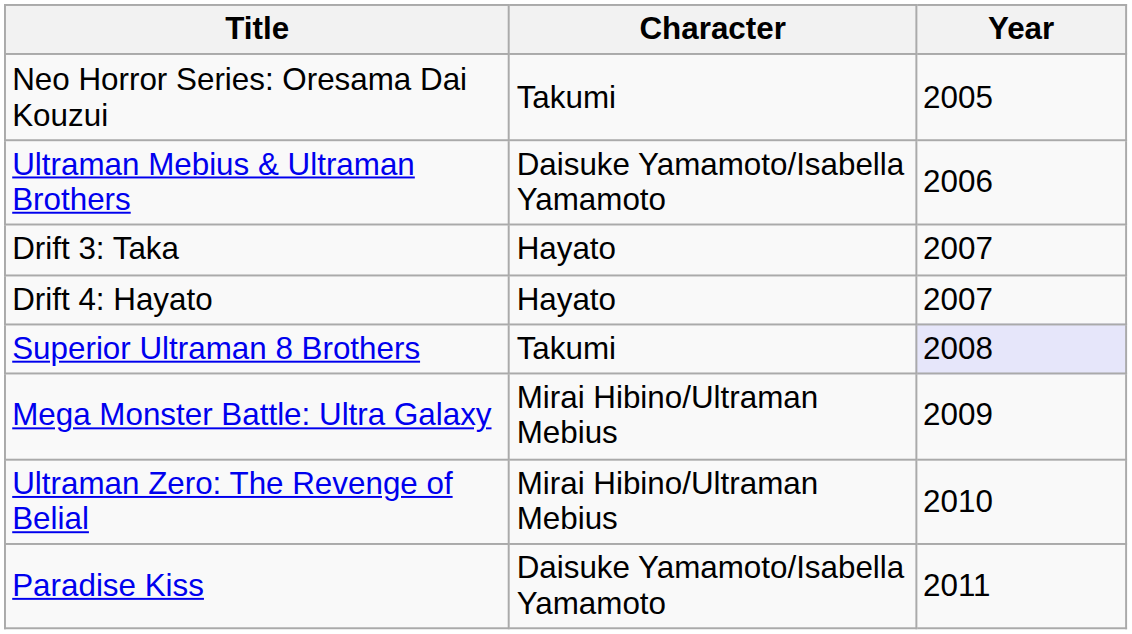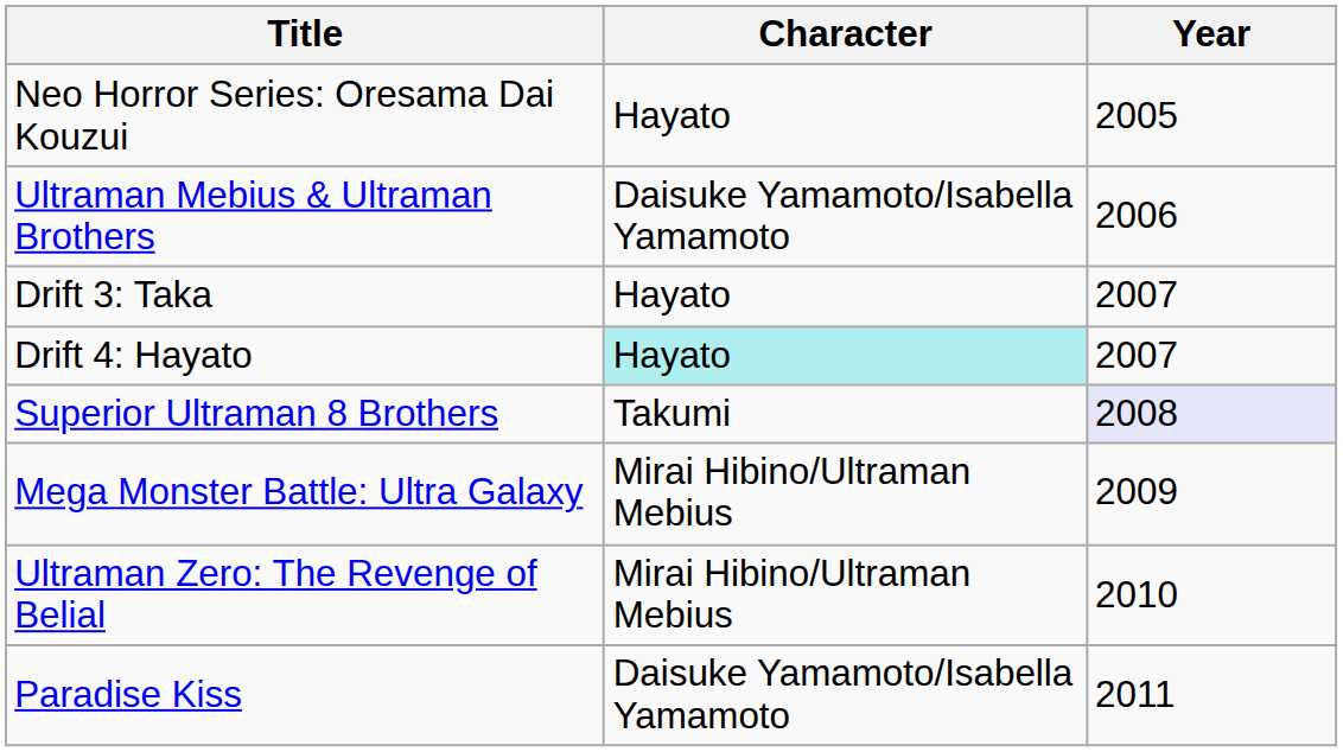Neo Horror Series: Oresama Dai Kouzui | Character: Takumi -> Hayato
Drift 4: Hayato | Character: no background -> paleturquoise background
